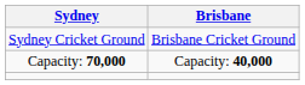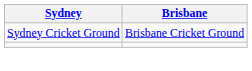- row: Capacity: 70,000 | Capacity: 40,000
